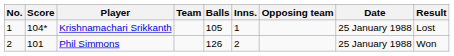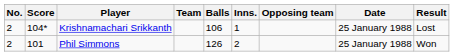Krishnamachari Srikkanth | No.: 1 -> 2
Krishnamachari Srikkanth | Balls: 105 -> 106
